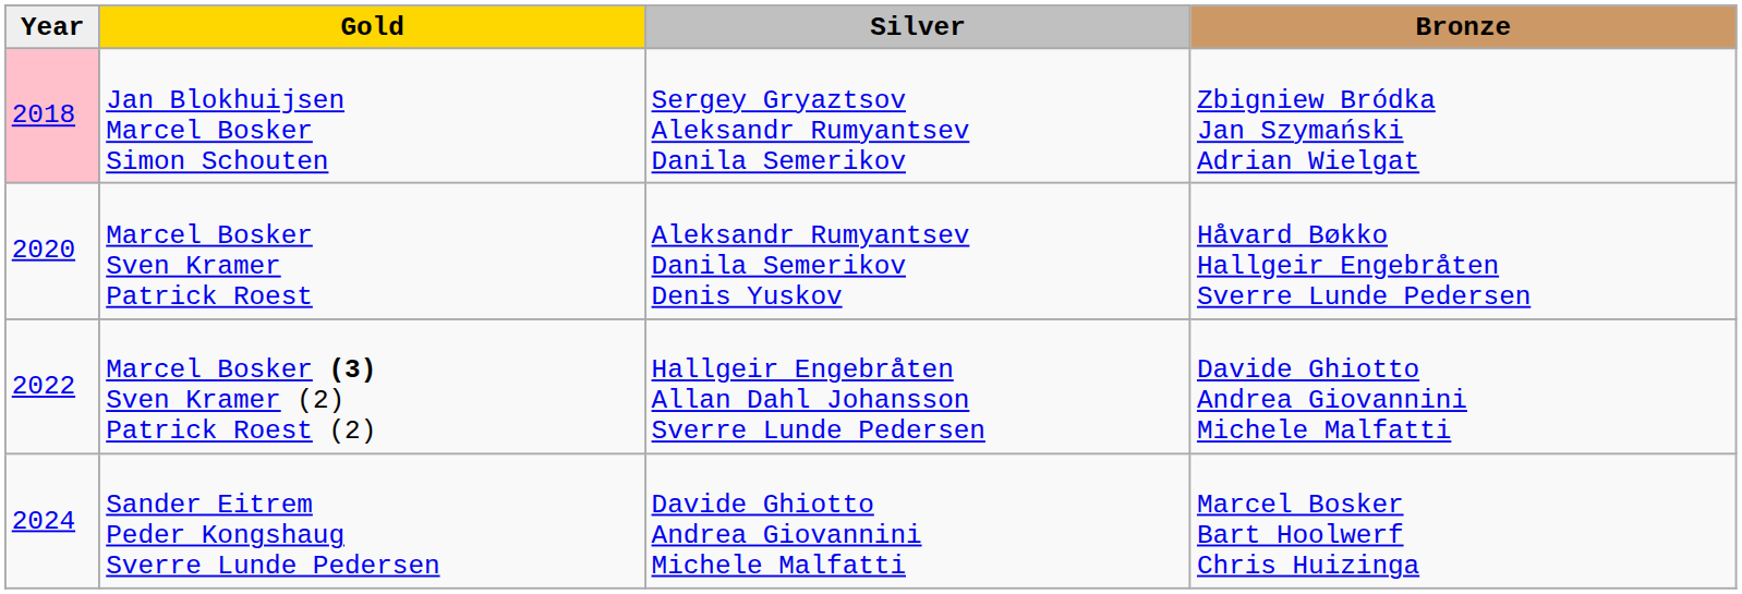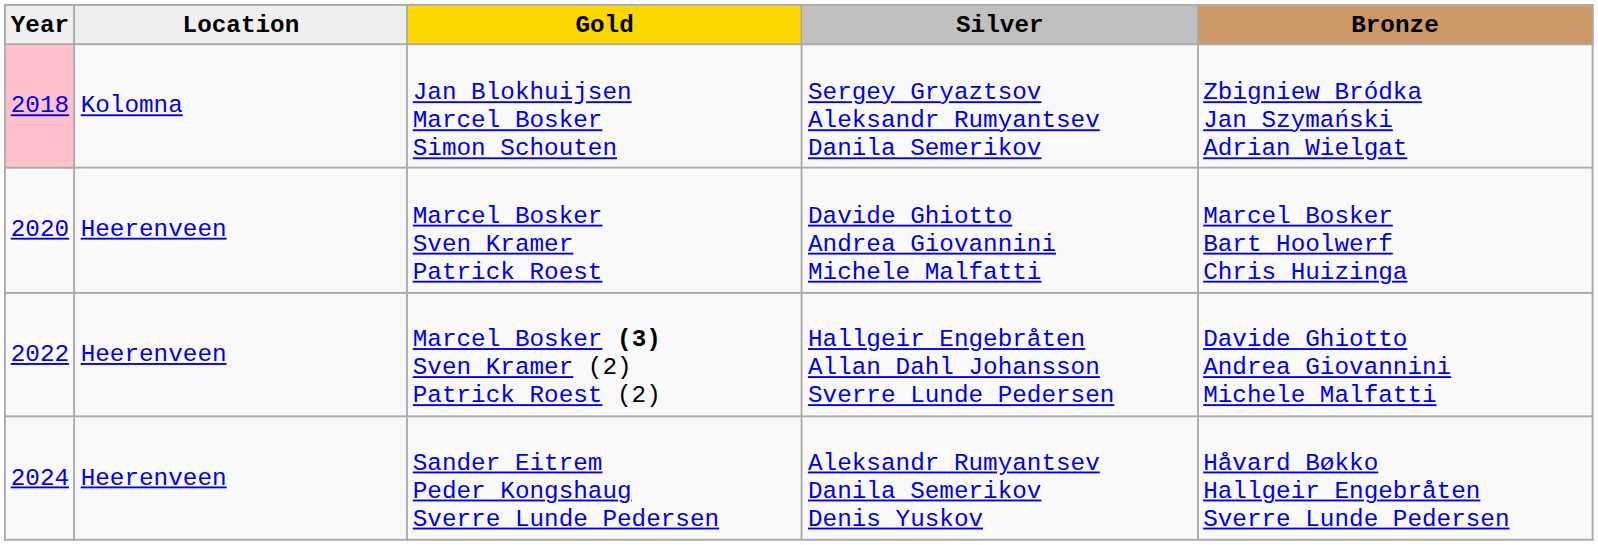+ column: Location | Kolomna | Heerenveen | Heerenveen | Heerenveen
Marcel Bosker Sven Kramer Patrick Roest | Silver: Aleksandr Rumyantsev Danila Semerikov Denis Yuskov -> Davide Ghiotto Andrea Giovannini Michele Malfatti
Marcel Bosker Sven Kramer Patrick Roest | Bronze: Håvard Bøkko Hallgeir Engebråten Sverre Lunde Pedersen -> Marcel Bosker Bart Hoolwerf Chris Huizinga
Sander Eitrem Peder Kongshaug Sverre Lunde Pedersen | Silver: Davide Ghiotto Andrea Giovannini Michele Malfatti -> Aleksandr Rumyantsev Danila Semerikov Denis Yuskov
Sander Eitrem Peder Kongshaug Sverre Lunde Pedersen | Bronze: Marcel Bosker Bart Hoolwerf Chris Huizinga -> Håvard Bøkko Hallgeir Engebråten Sverre Lunde Pedersen
